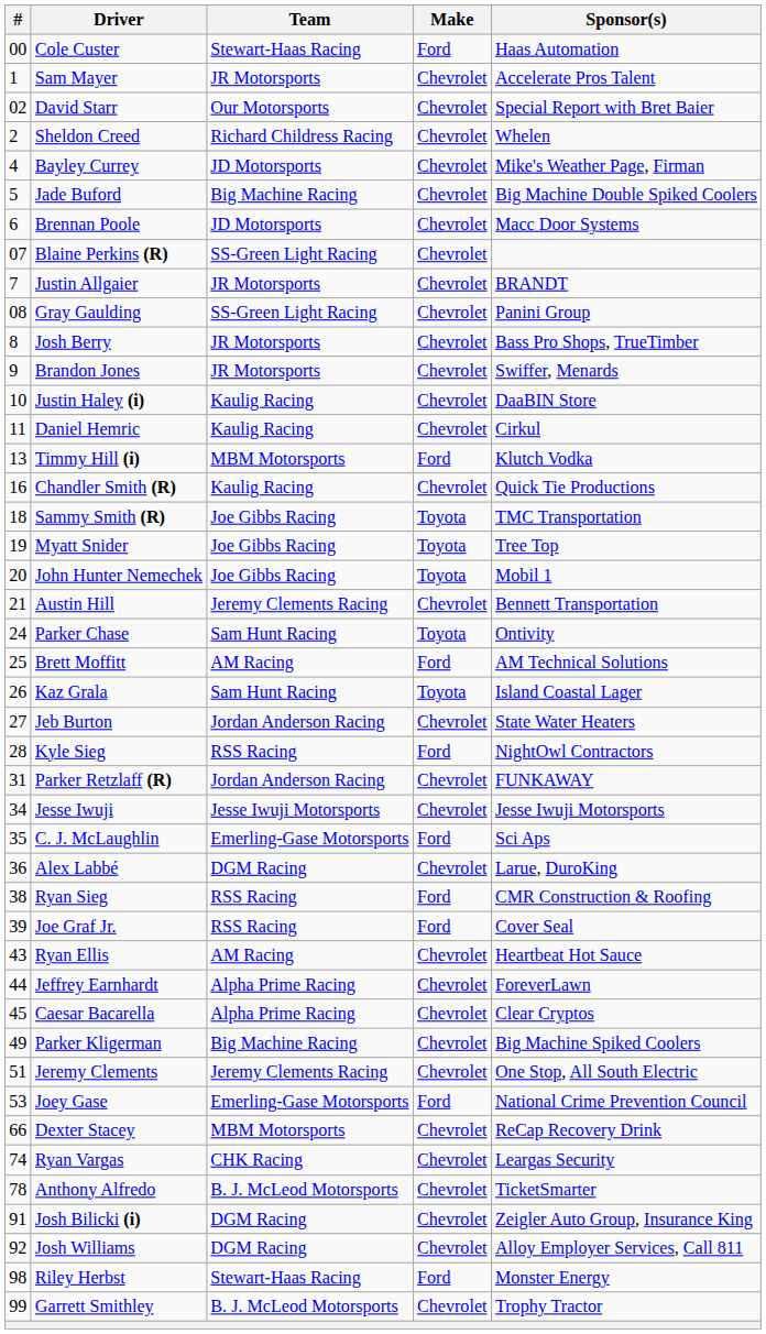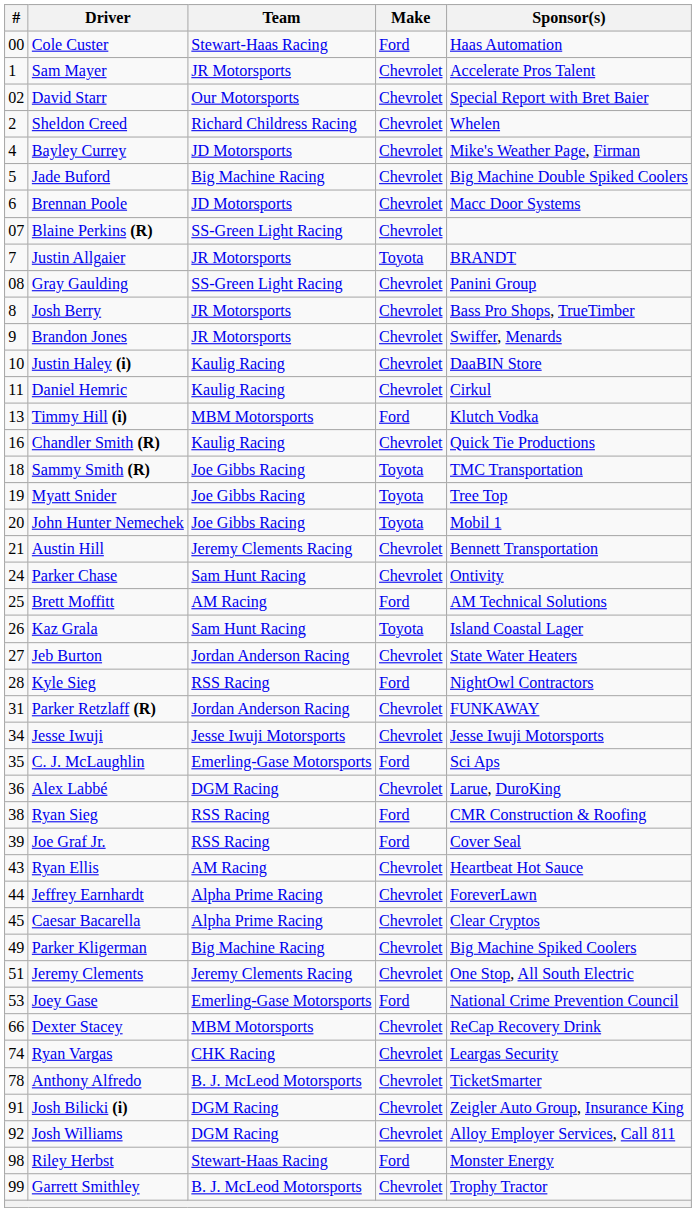Justin Allgaier | Make: Chevrolet -> Toyota
Parker Chase | Make: Toyota -> Chevrolet
